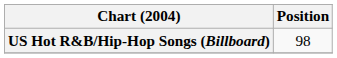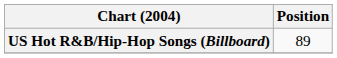US Hot R&B/Hip-Hop Songs (Billboard) | Position: 98 -> 89
